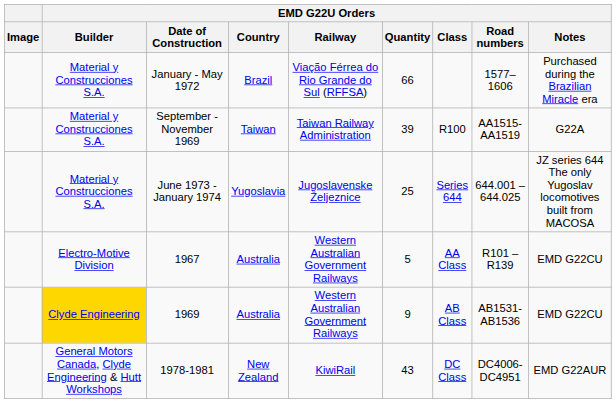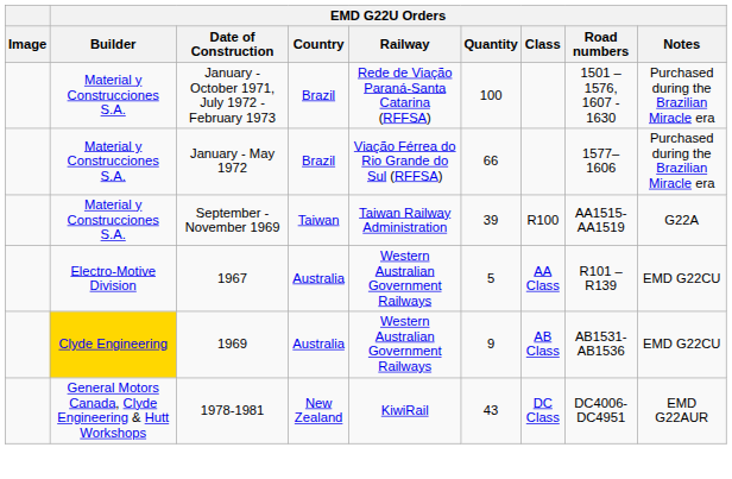+ row: Material y Construcciones S.A. | January - October 1971, July 1972 - February 1973 | Brazil | Rede de Viação Paraná-Santa Catarina (RFFSA) | 100 | 1501 – 1576, 1607 - 1630 | Purchased during the Brazilian Miracle era
- row: Material y Construcciones S.A. | June 1973 - January 1974 | Yugoslavia | Jugoslavenske Željeznice | 25 | Series 644 | 644.001 – 644.025 | JZ series 644 The only Yugoslav locomotives built from MACOSA
